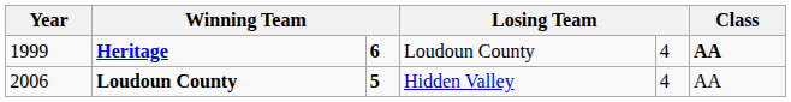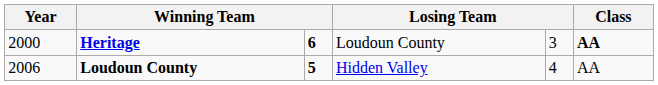Heritage | Year: 1999 -> 2000
Heritage | column 5: 4 -> 3
